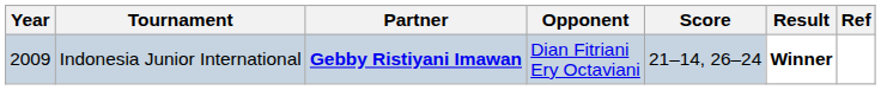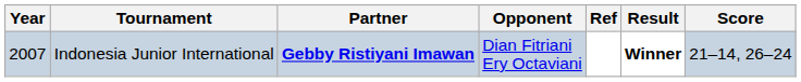columns swapped: Score <-> Ref
Indonesia Junior International | Year: 2009 -> 2007
